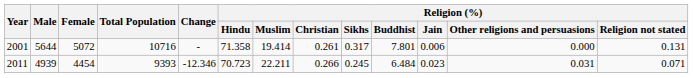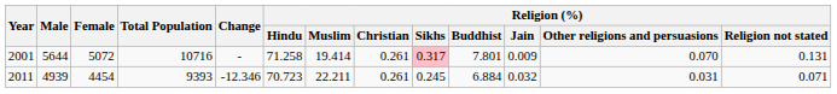2001 | Religion (%) / Hindu: 71.358 -> 71.258
2001 | Religion (%) / Sikhs: no background -> pink background
2001 | Religion (%) / Jain: 0.006 -> 0.009
2001 | Religion (%) / Other religions and persuasions: 0.000 -> 0.070
2011 | Religion (%) / Christian: 0.266 -> 0.261
2011 | Religion (%) / Buddhist: 6.484 -> 6.884
2011 | Religion (%) / Jain: 0.023 -> 0.032
